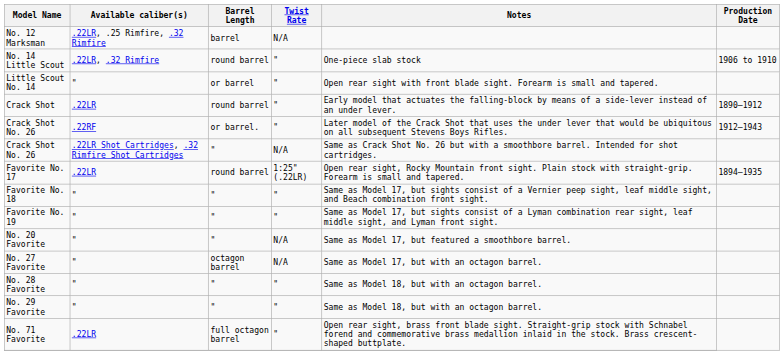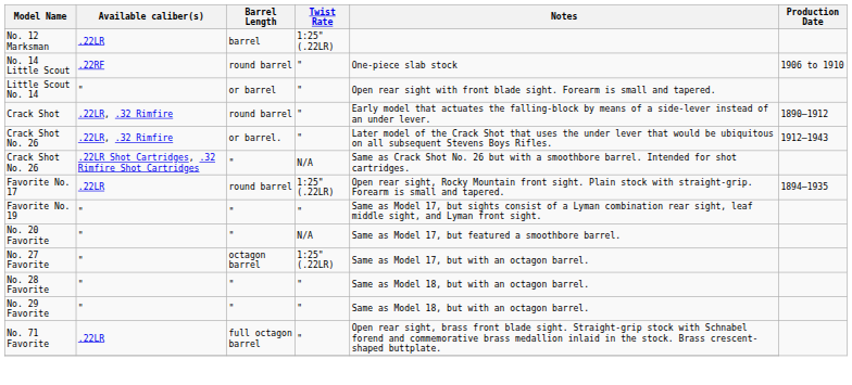No. 12 Marksman | Available caliber(s): .22LR, .25 Rimfire, .32 Rimfire -> .22LR
No. 12 Marksman | Twist Rate: N/A -> 1:25" (.22LR)
No. 14 Little Scout | Available caliber(s): .22LR, .32 Rimfire -> .22RF
Crack Shot | Available caliber(s): .22LR -> .22LR, .32 Rimfire
Crack Shot No. 26 / or barrel. | Available caliber(s): .22RF -> .22LR, .32 Rimfire
- row: Favorite No. 18 | " | " | " | Same as Model 17, but sights consist of a Vernier peep sight, leaf middle sight, and Beach combination front sight.
No. 27 Favorite | Twist Rate: N/A -> 1:25" (.22LR)
